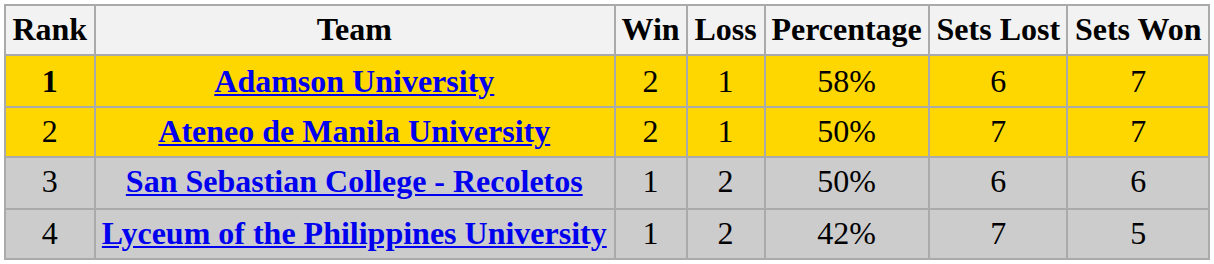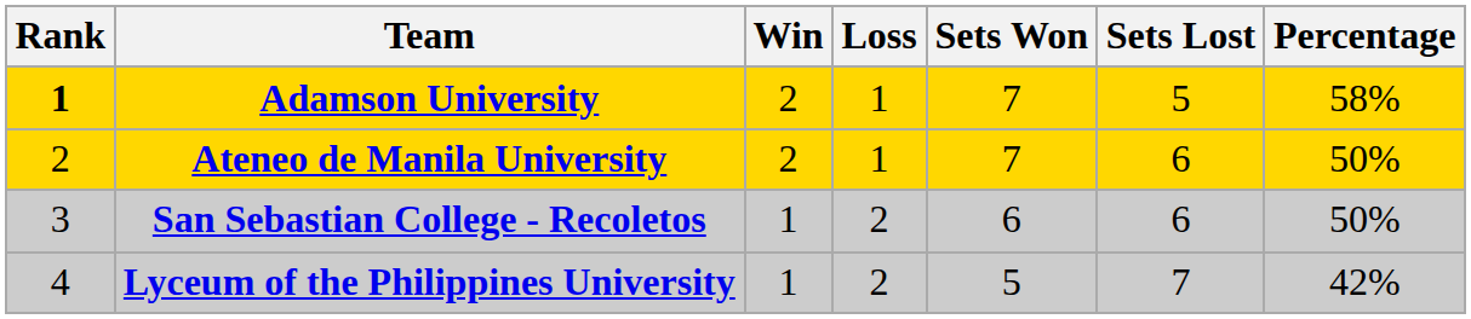columns swapped: Sets Won <-> Percentage
Adamson University | Sets Lost: 6 -> 5
Ateneo de Manila University | Sets Lost: 7 -> 6
